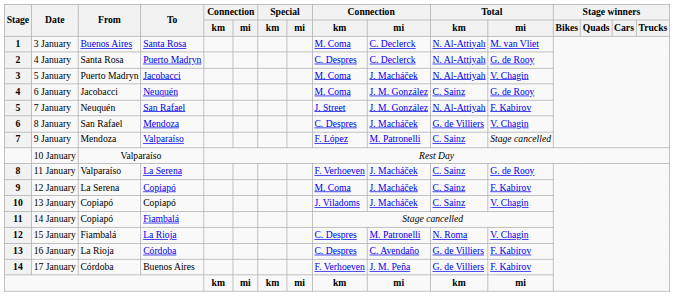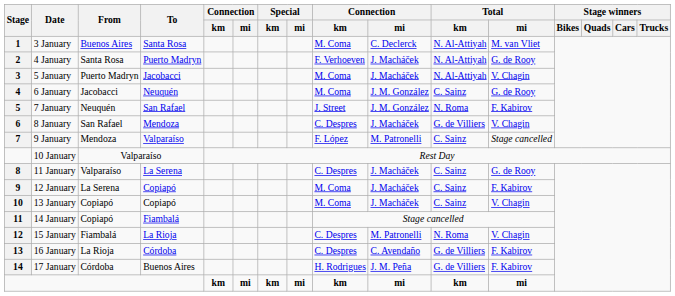4 January | column 9: C. Despres -> F. Verhoeven
4 January | column 10: C. Declerck -> J. Macháček
7 January | Total / km: N. Al-Attiyah -> N. Roma
11 January | column 9: F. Verhoeven -> C. Despres
13 January | column 9: J. Viladoms -> M. Coma
17 January | column 9: F. Verhoeven -> H. Rodrigues
